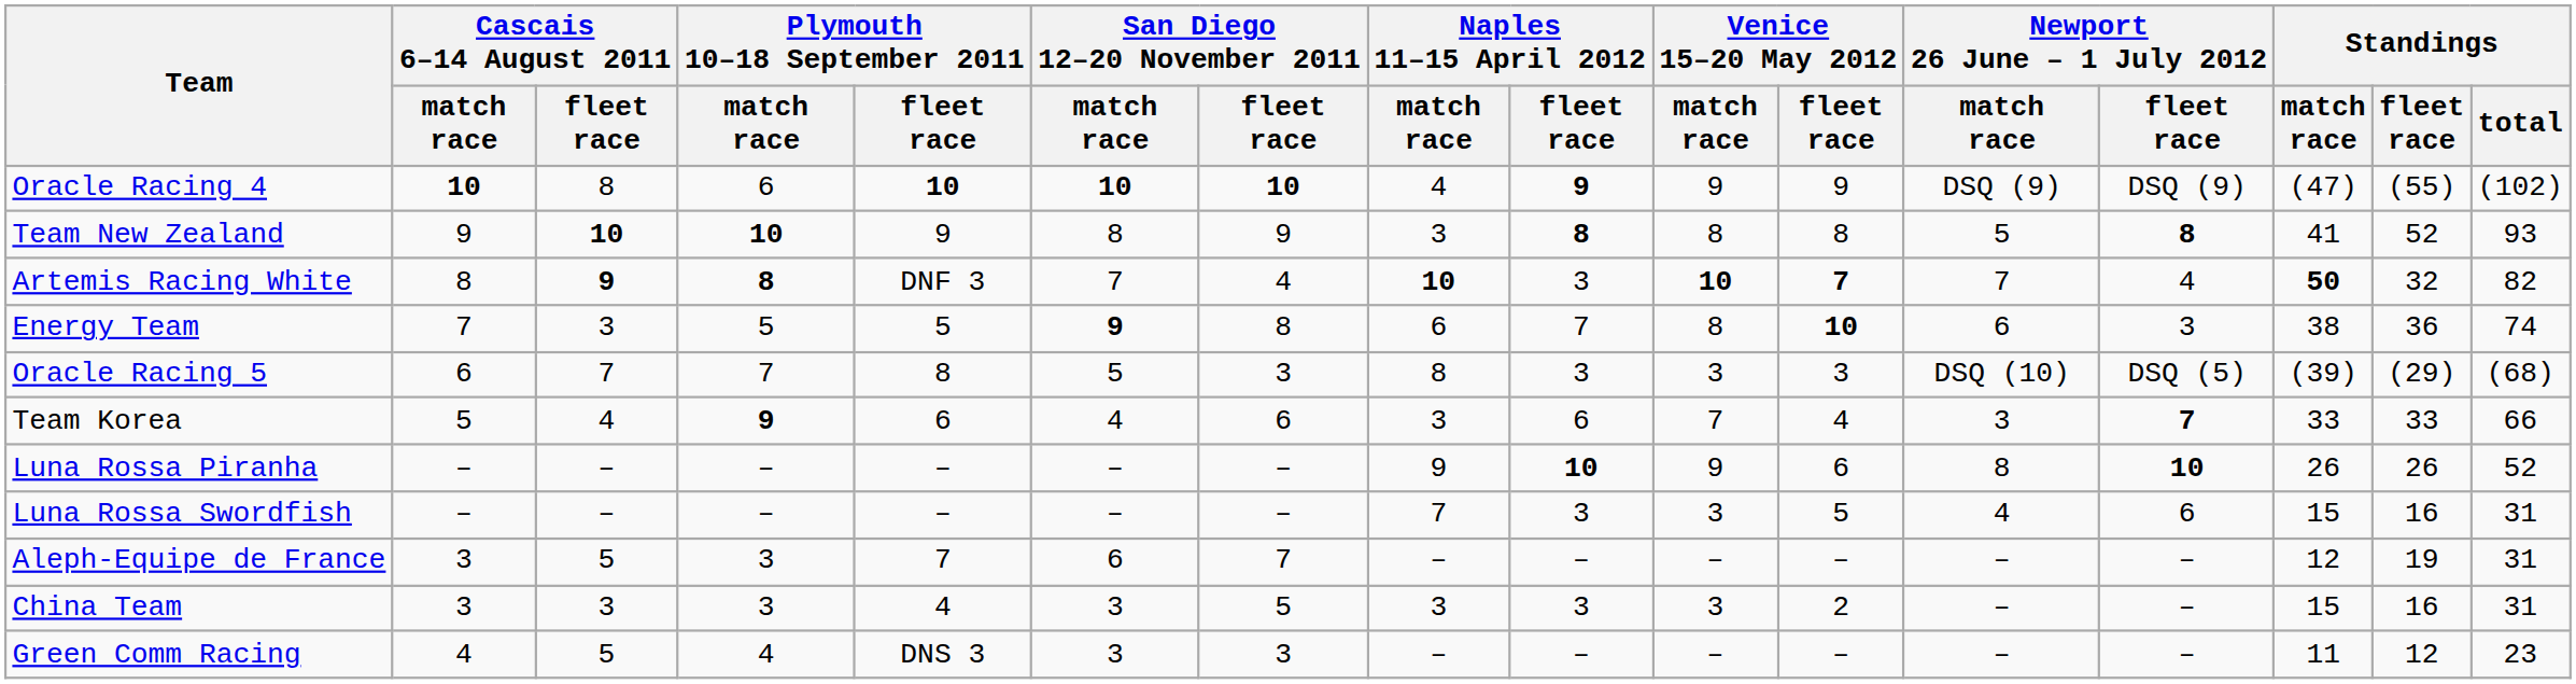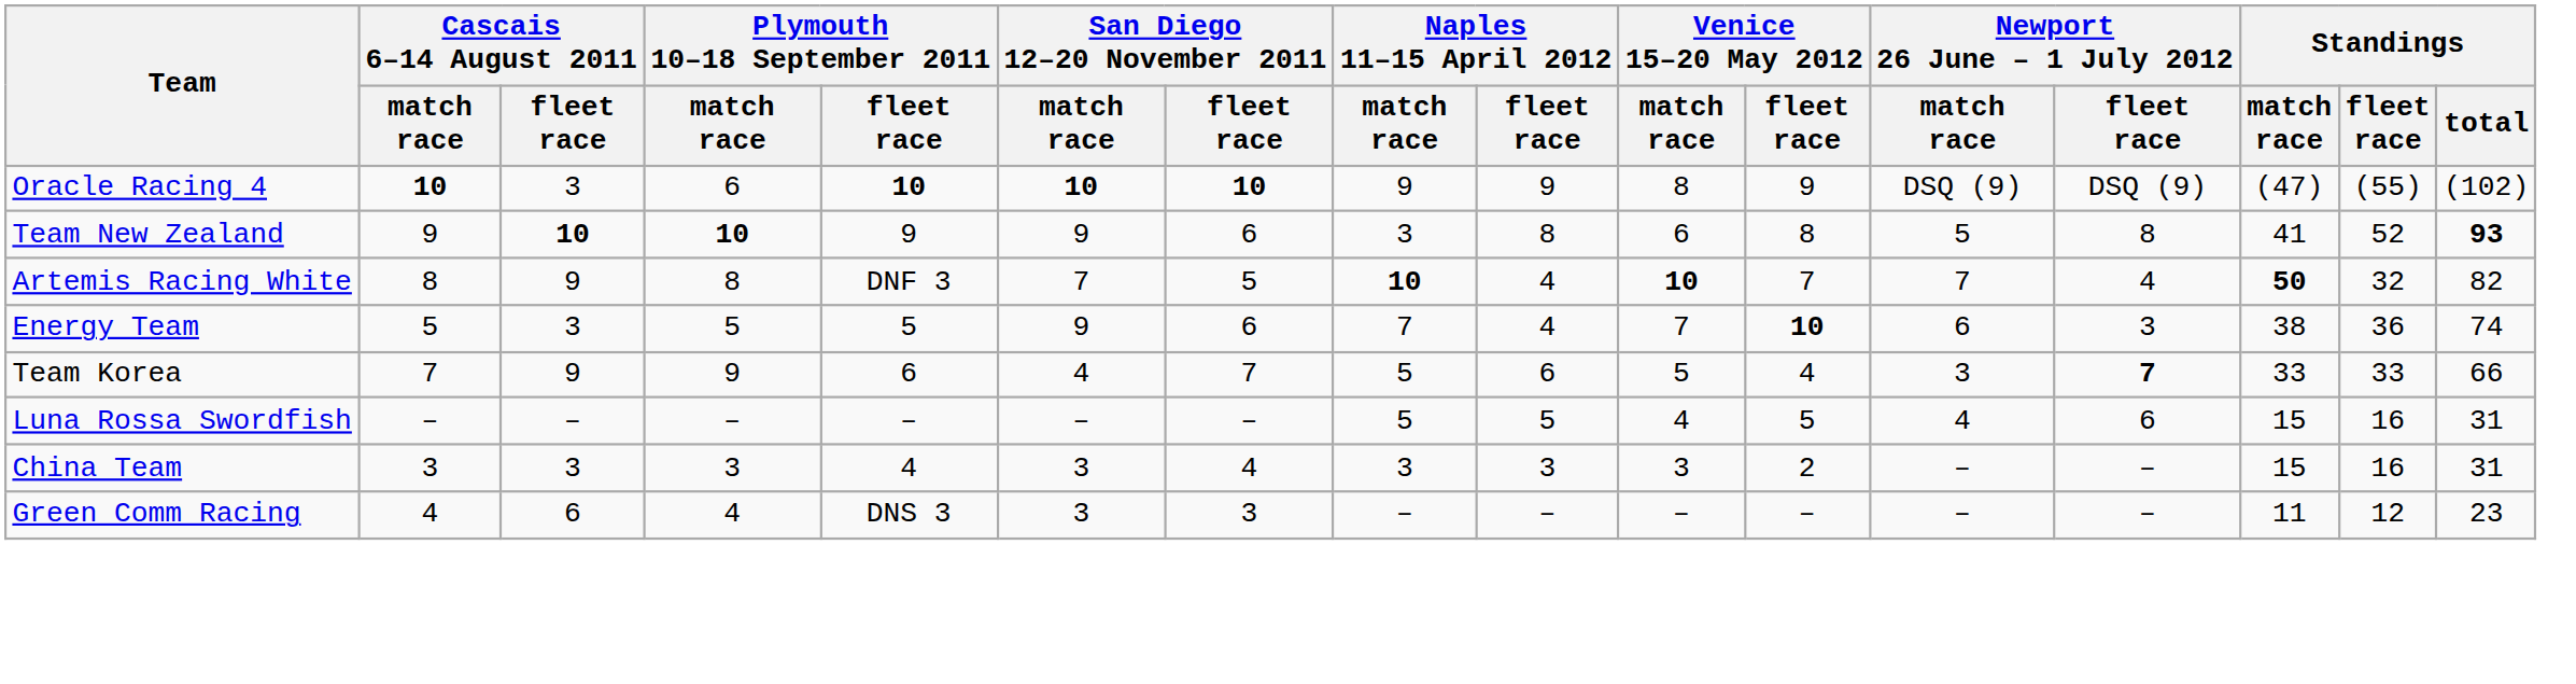Oracle Racing 4 | Cascais 6–14 August 2011 / fleet race: 8 -> 3
Oracle Racing 4 | Naples 11–15 April 2012 / match race: 4 -> 9
Oracle Racing 4 | Naples 11–15 April 2012 / fleet race: bold -> normal
Oracle Racing 4 | Venice 15–20 May 2012 / match race: 9 -> 8
Team New Zealand | San Diego 12–20 November 2011 / match race: 8 -> 9
Team New Zealand | San Diego 12–20 November 2011 / fleet race: 9 -> 6
Team New Zealand | Naples 11–15 April 2012 / fleet race: bold -> normal
Team New Zealand | Venice 15–20 May 2012 / match race: 8 -> 6
Team New Zealand | Newport 26 June – 1 July 2012 / fleet race: bold -> normal
Team New Zealand | Standings / total: normal -> bold
Artemis Racing White | Cascais 6–14 August 2011 / fleet race: bold -> normal
Artemis Racing White | Plymouth 10–18 September 2011 / match race: bold -> normal
Artemis Racing White | San Diego 12–20 November 2011 / fleet race: 4 -> 5
Artemis Racing White | Naples 11–15 April 2012 / fleet race: 3 -> 4
Artemis Racing White | Venice 15–20 May 2012 / fleet race: bold -> normal
Energy Team | Cascais 6–14 August 2011 / match race: 7 -> 5
Energy Team | San Diego 12–20 November 2011 / match race: bold -> normal
Energy Team | San Diego 12–20 November 2011 / fleet race: 8 -> 6
Energy Team | Naples 11–15 April 2012 / match race: 6 -> 7
Energy Team | Naples 11–15 April 2012 / fleet race: 7 -> 4
Energy Team | Venice 15–20 May 2012 / match race: 8 -> 7
- row: Oracle Racing 5 | 6 | 7 | 7 | 8 | 5 | 3 | 8 | 3 | 3 | 3 | DSQ (10) | DSQ (5) | (39) | (29) | (68)
Team Korea | Cascais 6–14 August 2011 / match race: 5 -> 7
Team Korea | Cascais 6–14 August 2011 / fleet race: 4 -> 9
Team Korea | Plymouth 10–18 September 2011 / match race: bold -> normal
Team Korea | San Diego 12–20 November 2011 / fleet race: 6 -> 7
Team Korea | Naples 11–15 April 2012 / match race: 3 -> 5
Team Korea | Venice 15–20 May 2012 / match race: 7 -> 5
- row: Luna Rossa Piranha | – | – | – | – | – | – | 9 | 10 | 9 | 6 | 8 | 10 | 26 | 26 | 52
Luna Rossa Swordfish | Naples 11–15 April 2012 / match race: 7 -> 5
Luna Rossa Swordfish | Naples 11–15 April 2012 / fleet race: 3 -> 5
Luna Rossa Swordfish | Venice 15–20 May 2012 / match race: 3 -> 4
- row: Aleph-Equipe de France | 3 | 5 | 3 | 7 | 6 | 7 | – | – | – | – | – | – | 12 | 19 | 31
China Team | San Diego 12–20 November 2011 / fleet race: 5 -> 4
Green Comm Racing | Cascais 6–14 August 2011 / fleet race: 5 -> 6
